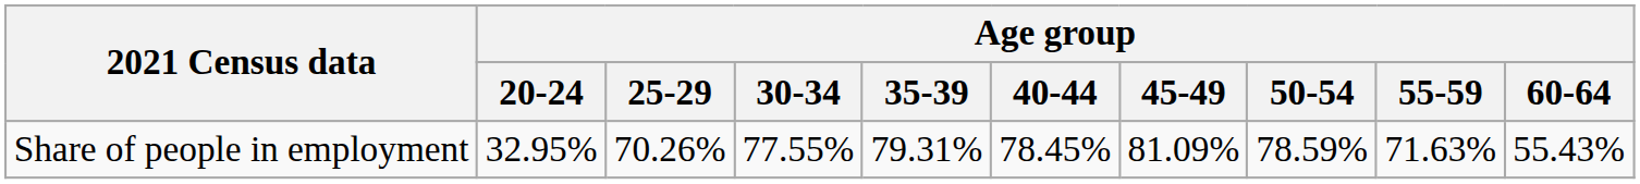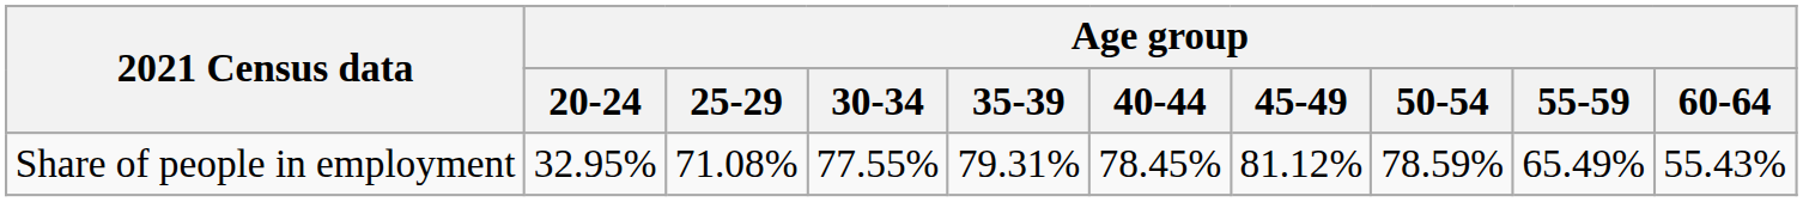Share of people in employment | Age group / 25-29: 70.26% -> 71.08%
Share of people in employment | Age group / 45-49: 81.09% -> 81.12%
Share of people in employment | Age group / 55-59: 71.63% -> 65.49%
